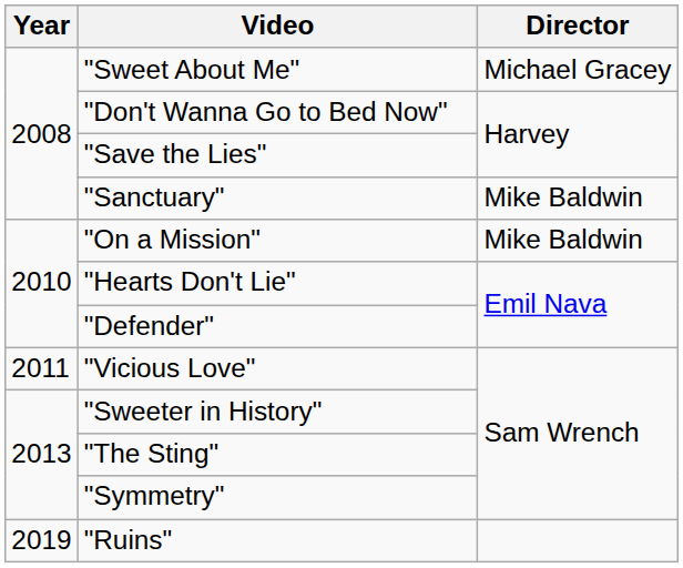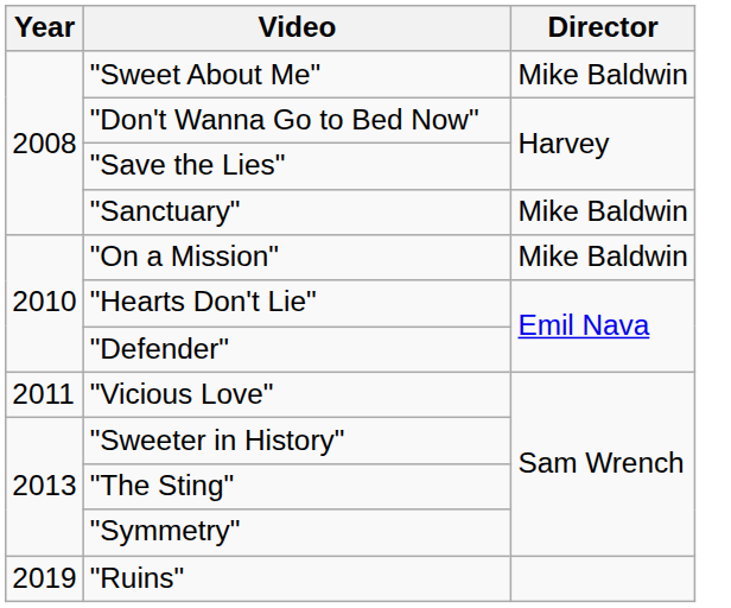"Sweet About Me" | Director: Michael Gracey -> Mike Baldwin
